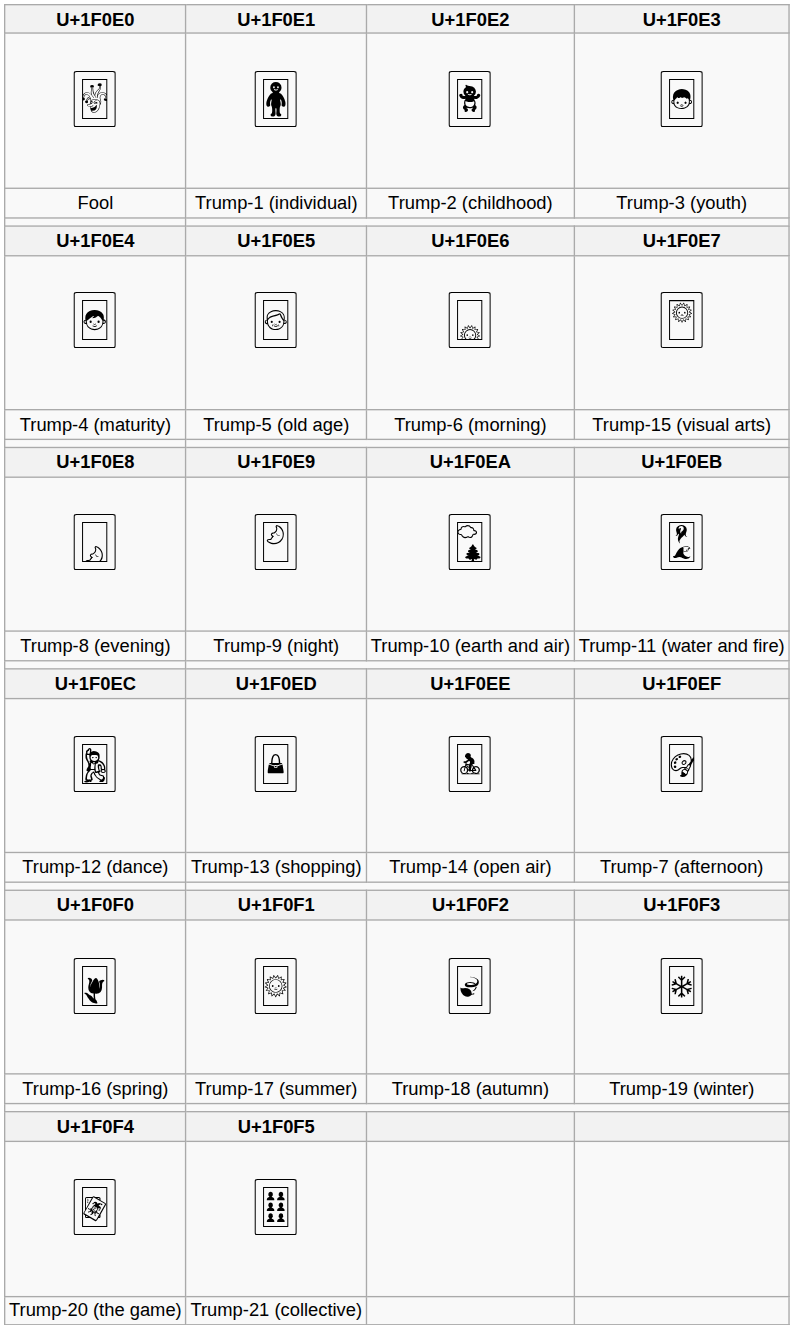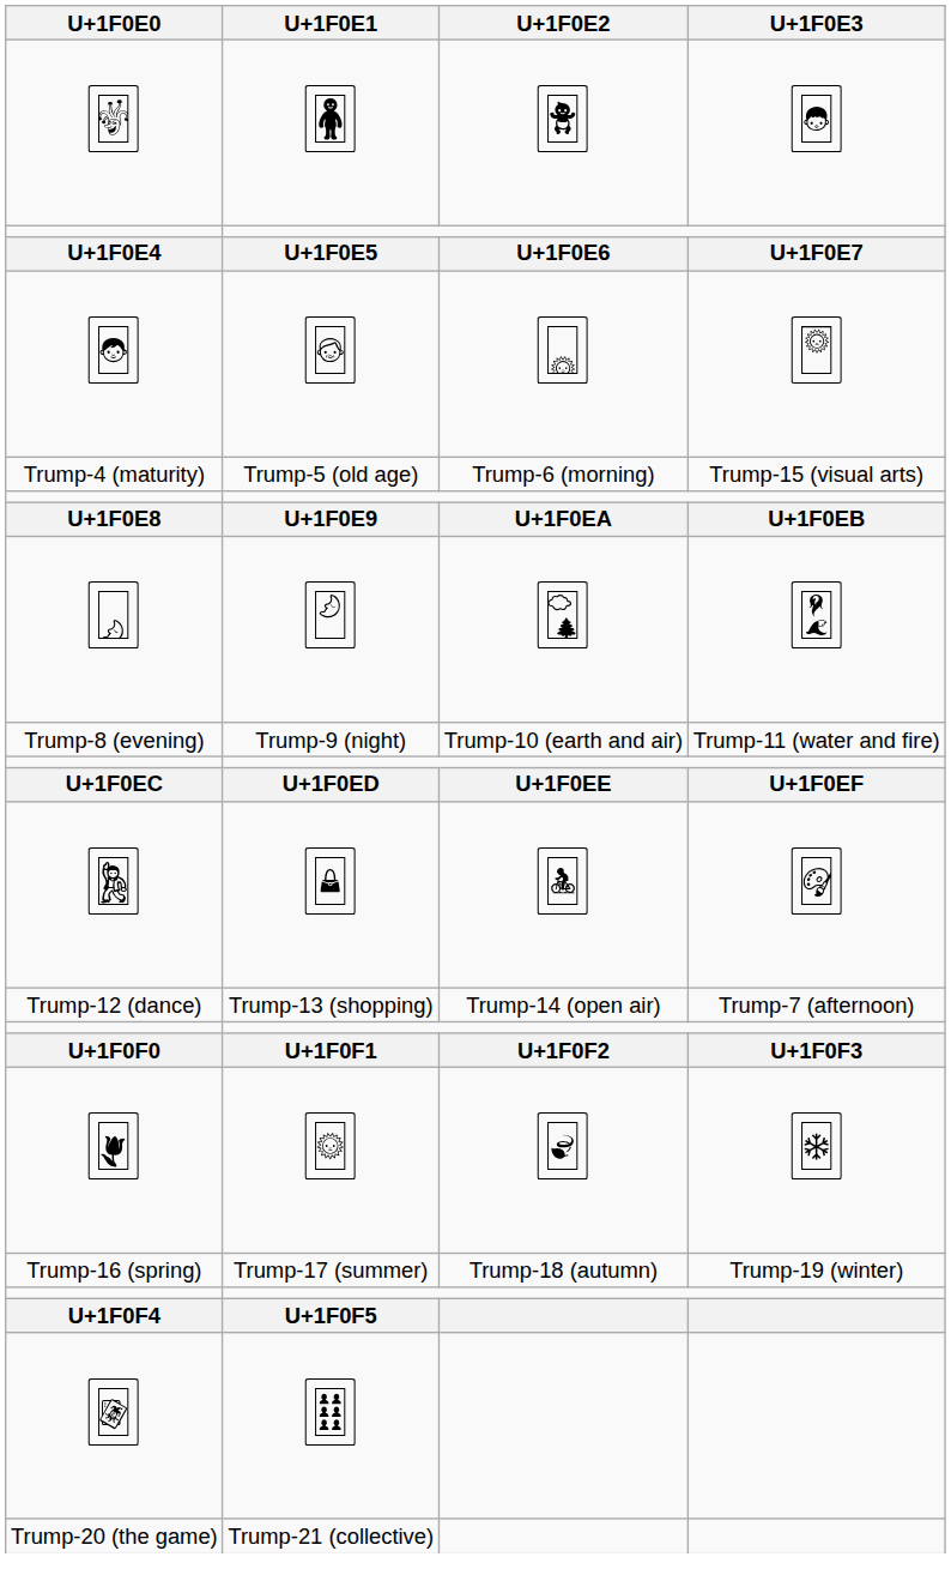- row: Fool | Trump-1 (individual) | Trump-2 (childhood) | Trump-3 (youth)
